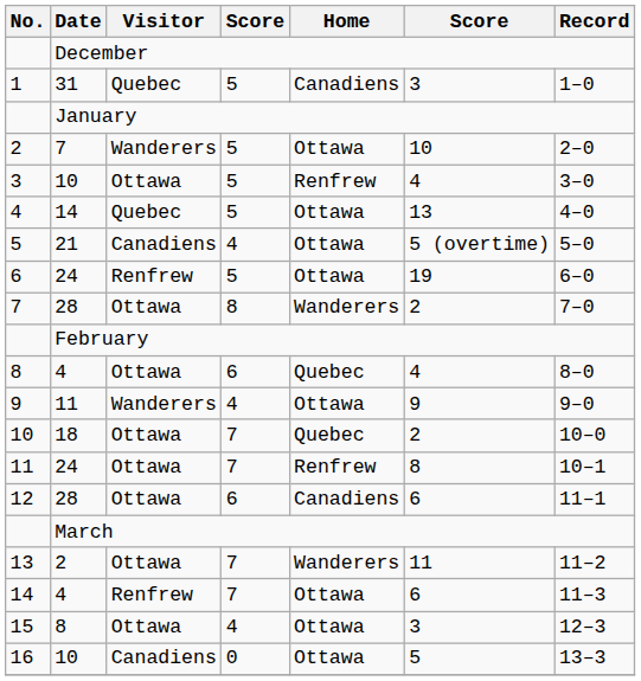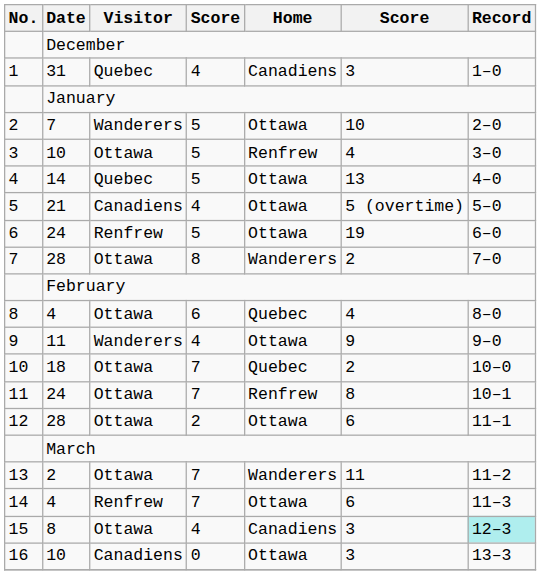1 | column 4: 5 -> 4
12 | column 4: 6 -> 2
12 | Home: Canadiens -> Ottawa
15 | Home: Ottawa -> Canadiens
15 | Record: no background -> paleturquoise background
16 | column 6: 5 -> 3
